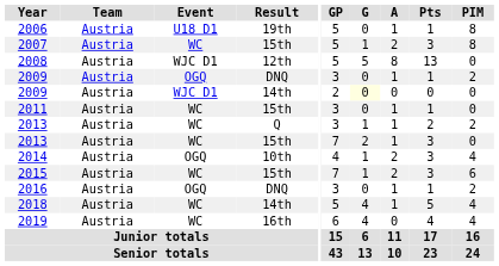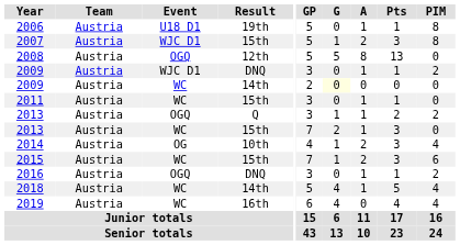2007 | Event: WC -> WJC D1
2008 | Event: WJC D1 -> OGQ
2009 / DNQ | Event: OGQ -> WJC D1
2009 / 14th | Event: WJC D1 -> WC
2013 / Q | Event: WC -> OGQ
2014 | Event: OGQ -> OG
